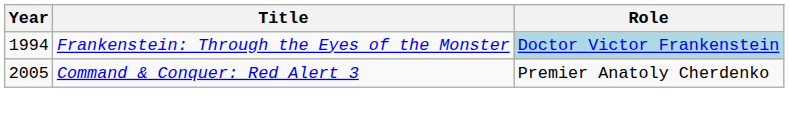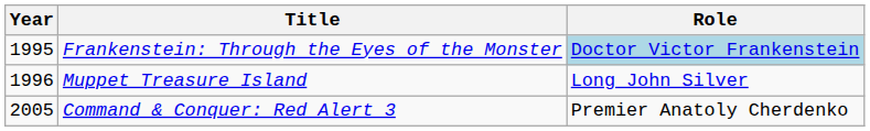Frankenstein: Through the Eyes of the Monster | Year: 1994 -> 1995
+ row: 1996 | Muppet Treasure Island | Long John Silver
